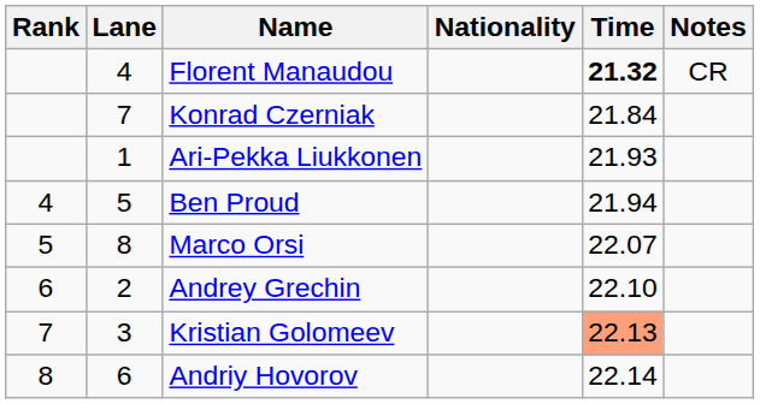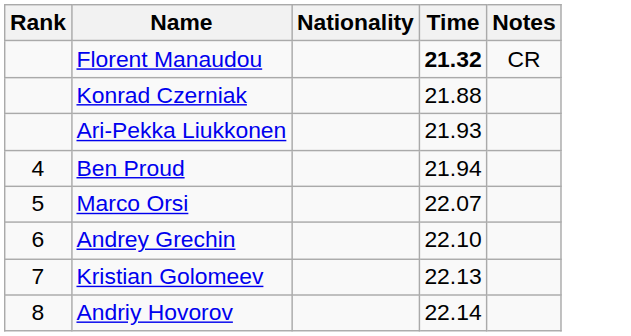- column: Lane | 4 | 7 | 1 | 5 | 8 | 2 | 3 | 6
Konrad Czerniak | Time: 21.84 -> 21.88
Kristian Golomeev | Time: lightsalmon background -> no background
